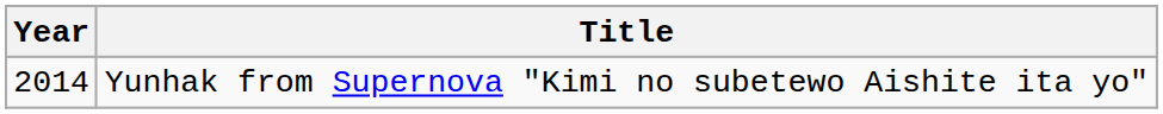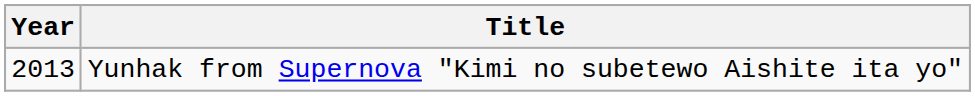Yunhak from Supernova "Kimi no subetewo Aishite ita yo" | Year: 2014 -> 2013
